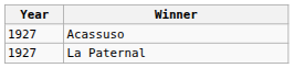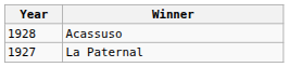Acassuso | Year: 1927 -> 1928
